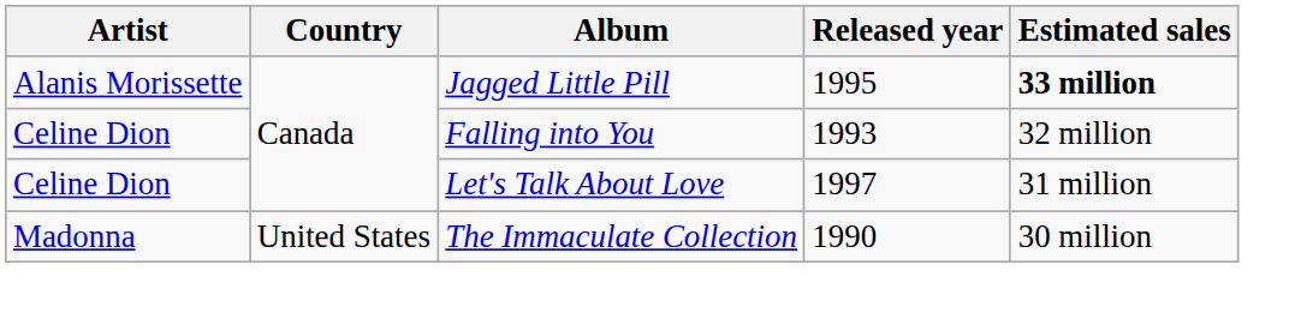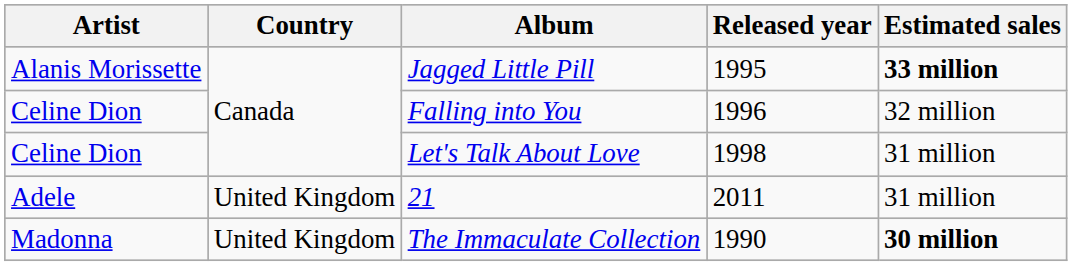Falling into You | Released year: 1993 -> 1996
Let's Talk About Love | Released year: 1997 -> 1998
+ row: Adele | United Kingdom | 21 | 2011 | 31 million
The Immaculate Collection | Country: United States -> United Kingdom
The Immaculate Collection | Estimated sales: normal -> bold
